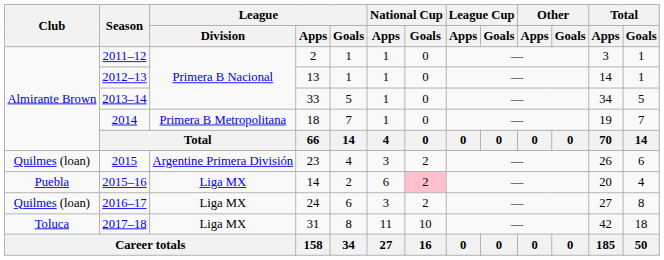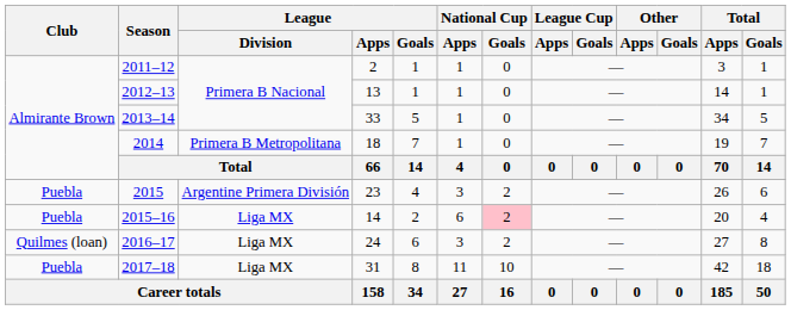2015 | Club: Quilmes (loan) -> Puebla
2017–18 | Club: Toluca -> Puebla
